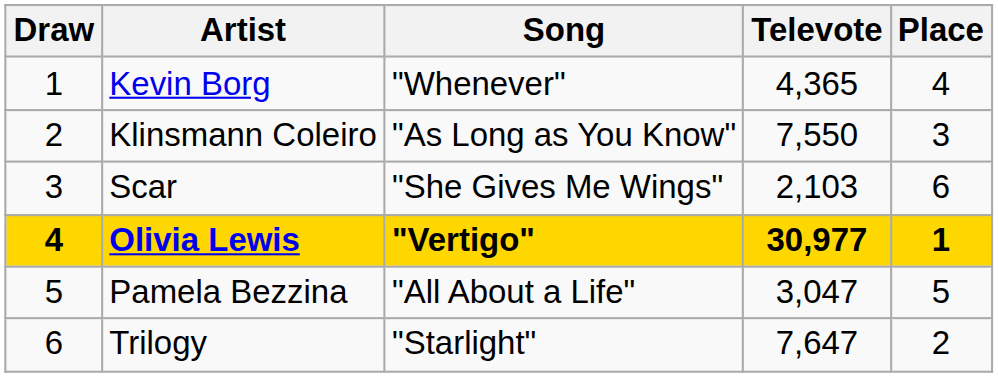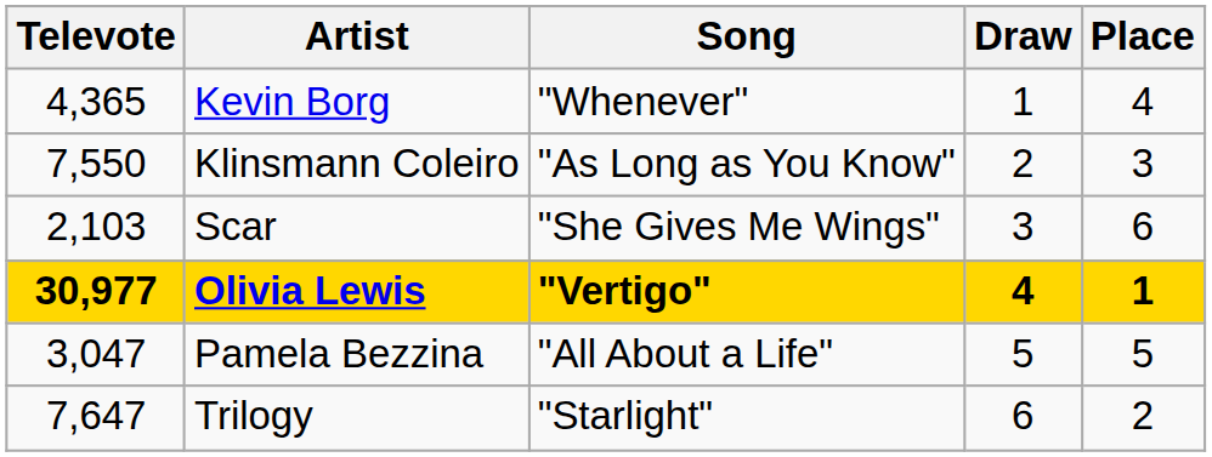columns swapped: Draw <-> Televote
